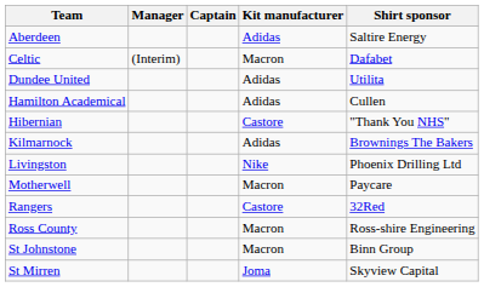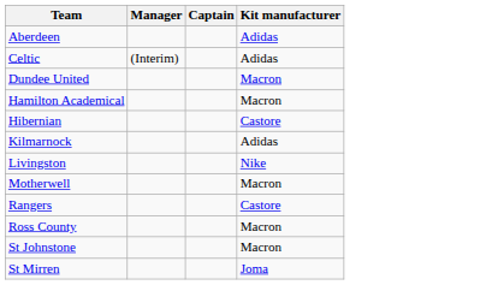- column: Shirt sponsor | Saltire Energy | Dafabet | Utilita | Cullen | "Thank You NHS" | Brownings The Bakers | Phoenix Drilling Ltd | Paycare | 32Red | Ross-shire Engineering | Binn Group | Skyview Capital
Celtic | Kit manufacturer: Macron -> Adidas
Dundee United | Kit manufacturer: Adidas -> Macron
Hamilton Academical | Kit manufacturer: Adidas -> Macron
